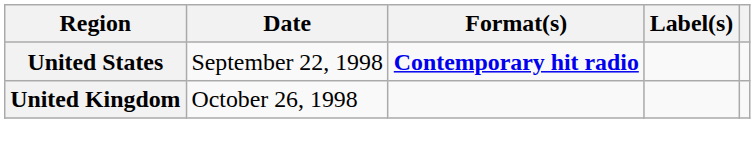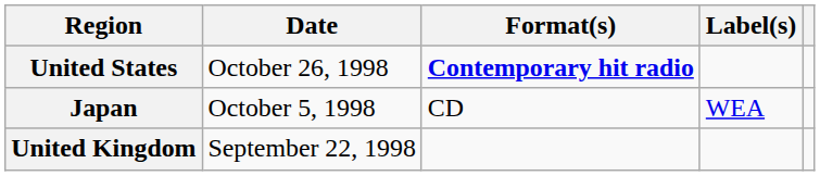United States | Date: September 22, 1998 -> October 26, 1998
+ row: Japan | October 5, 1998 | CD | WEA
United Kingdom | Date: October 26, 1998 -> September 22, 1998
